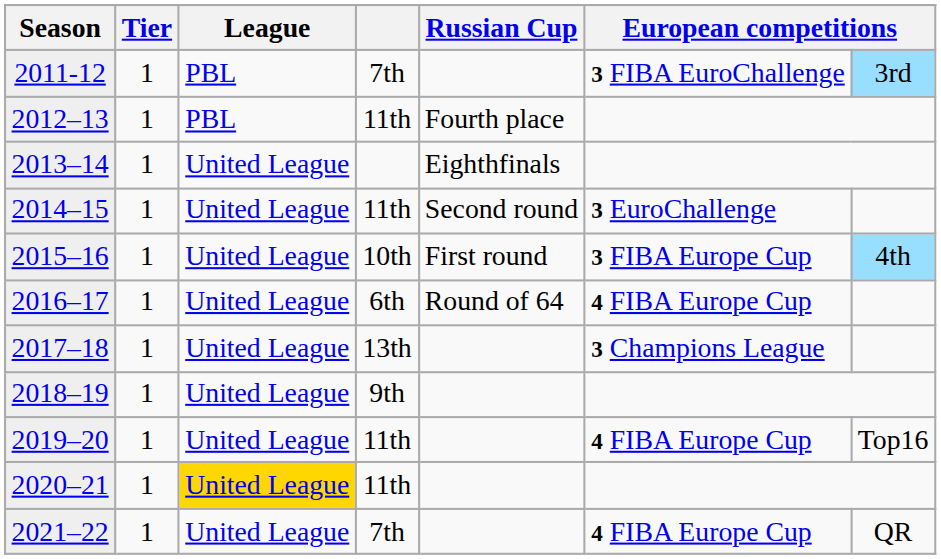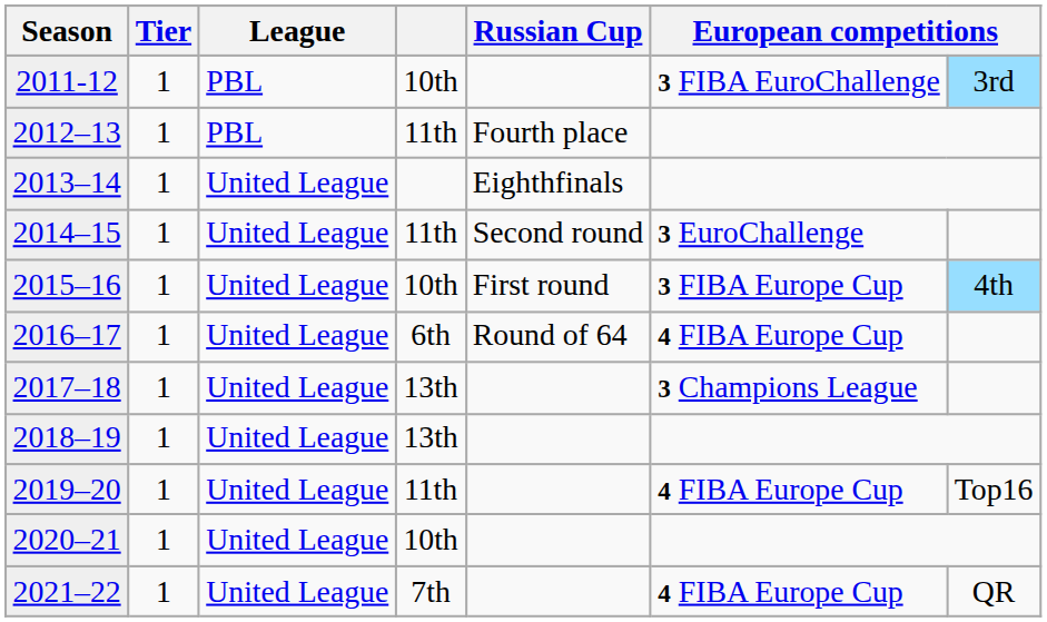2011-12 | column 4: 7th -> 10th
2018–19 | column 4: 9th -> 13th
2020–21 | League: gold background -> no background
2020–21 | column 4: 11th -> 10th
